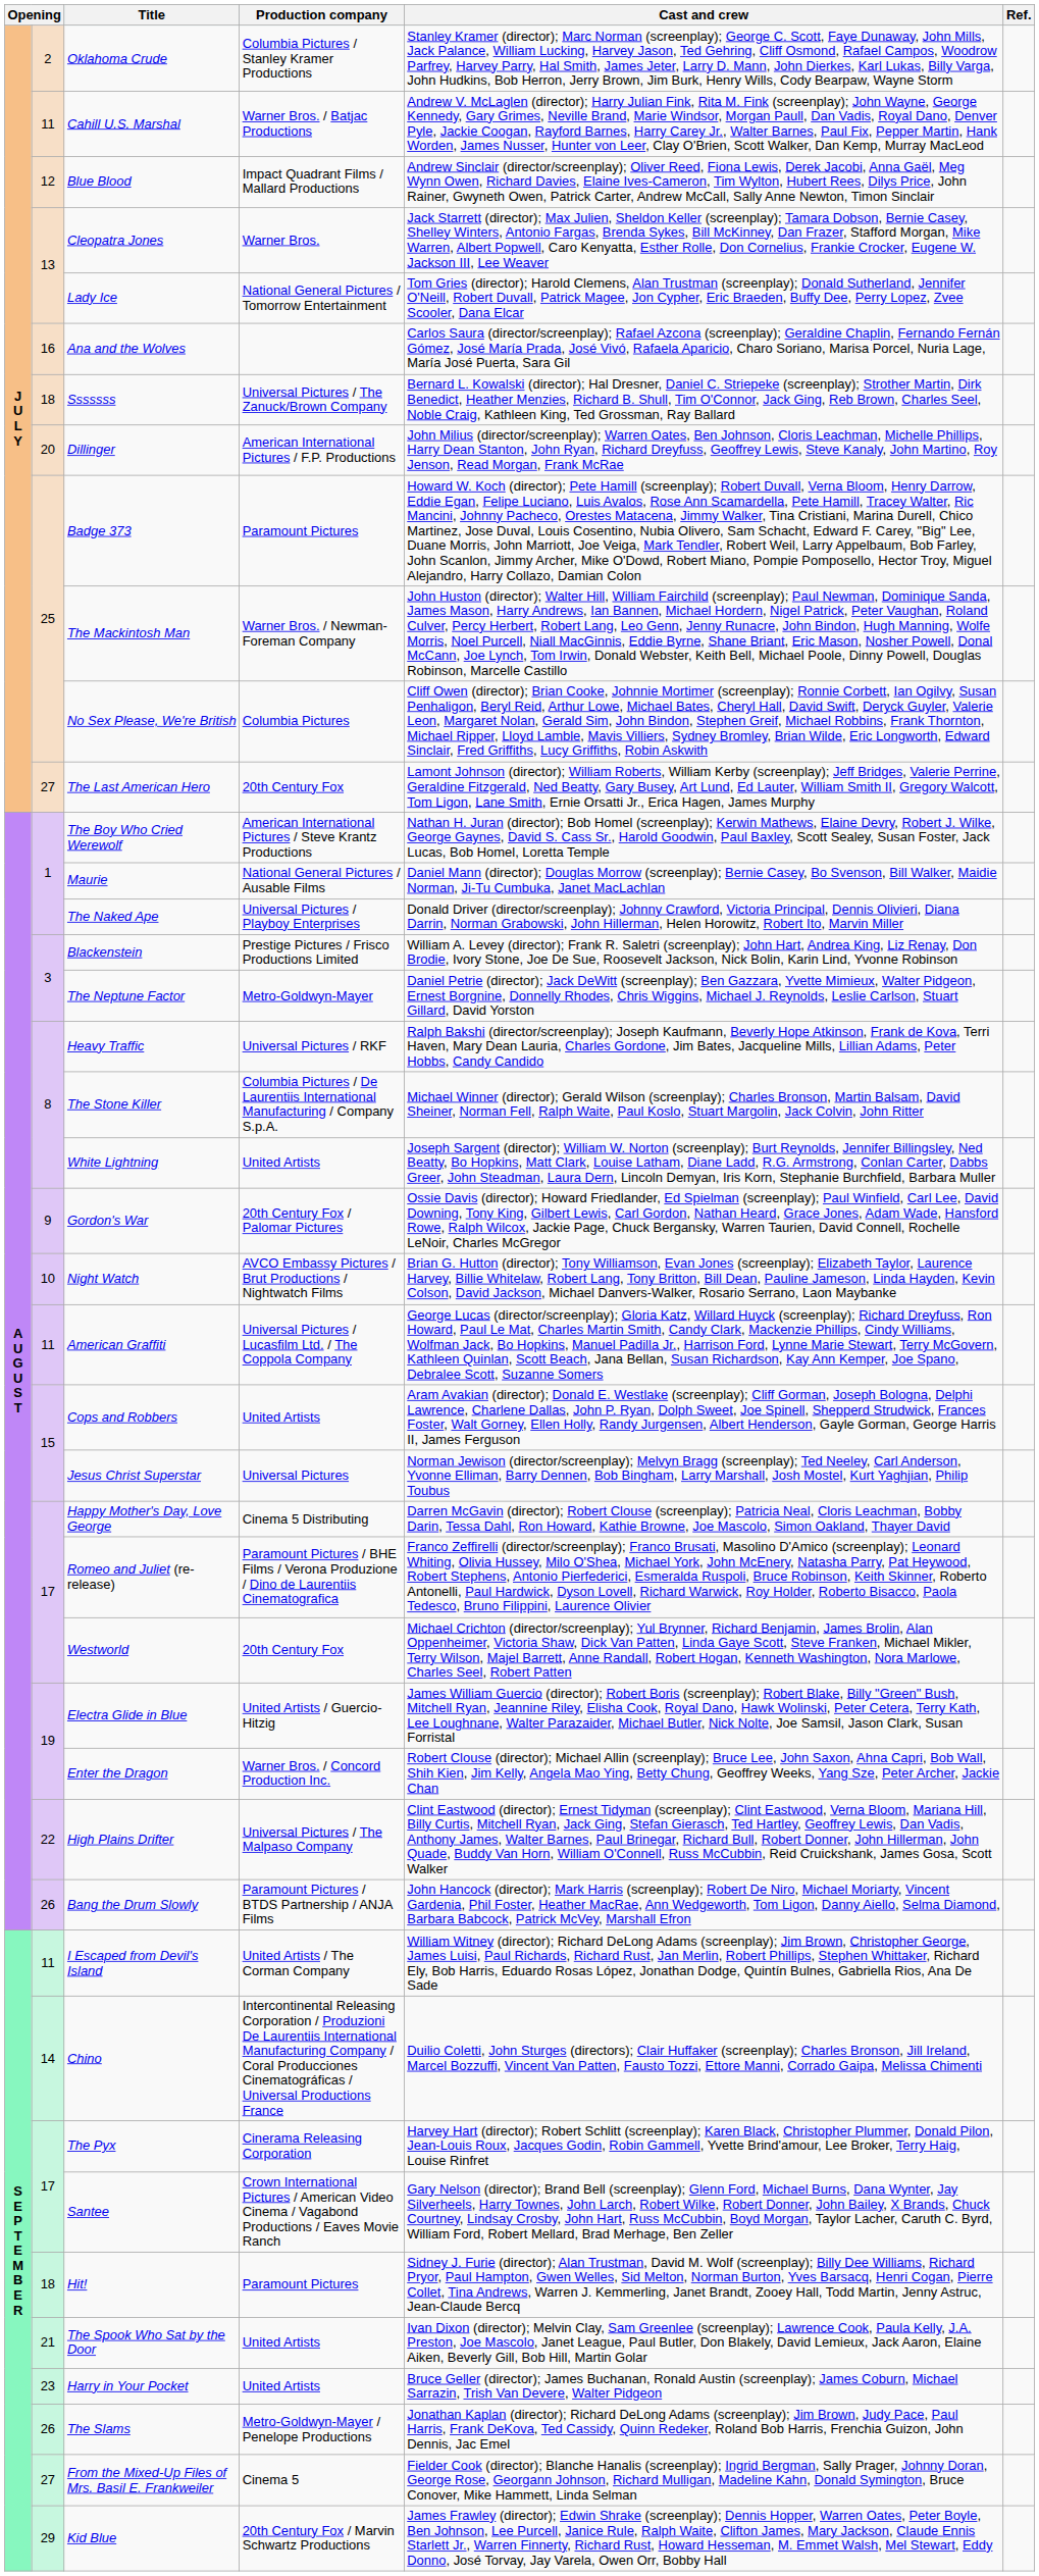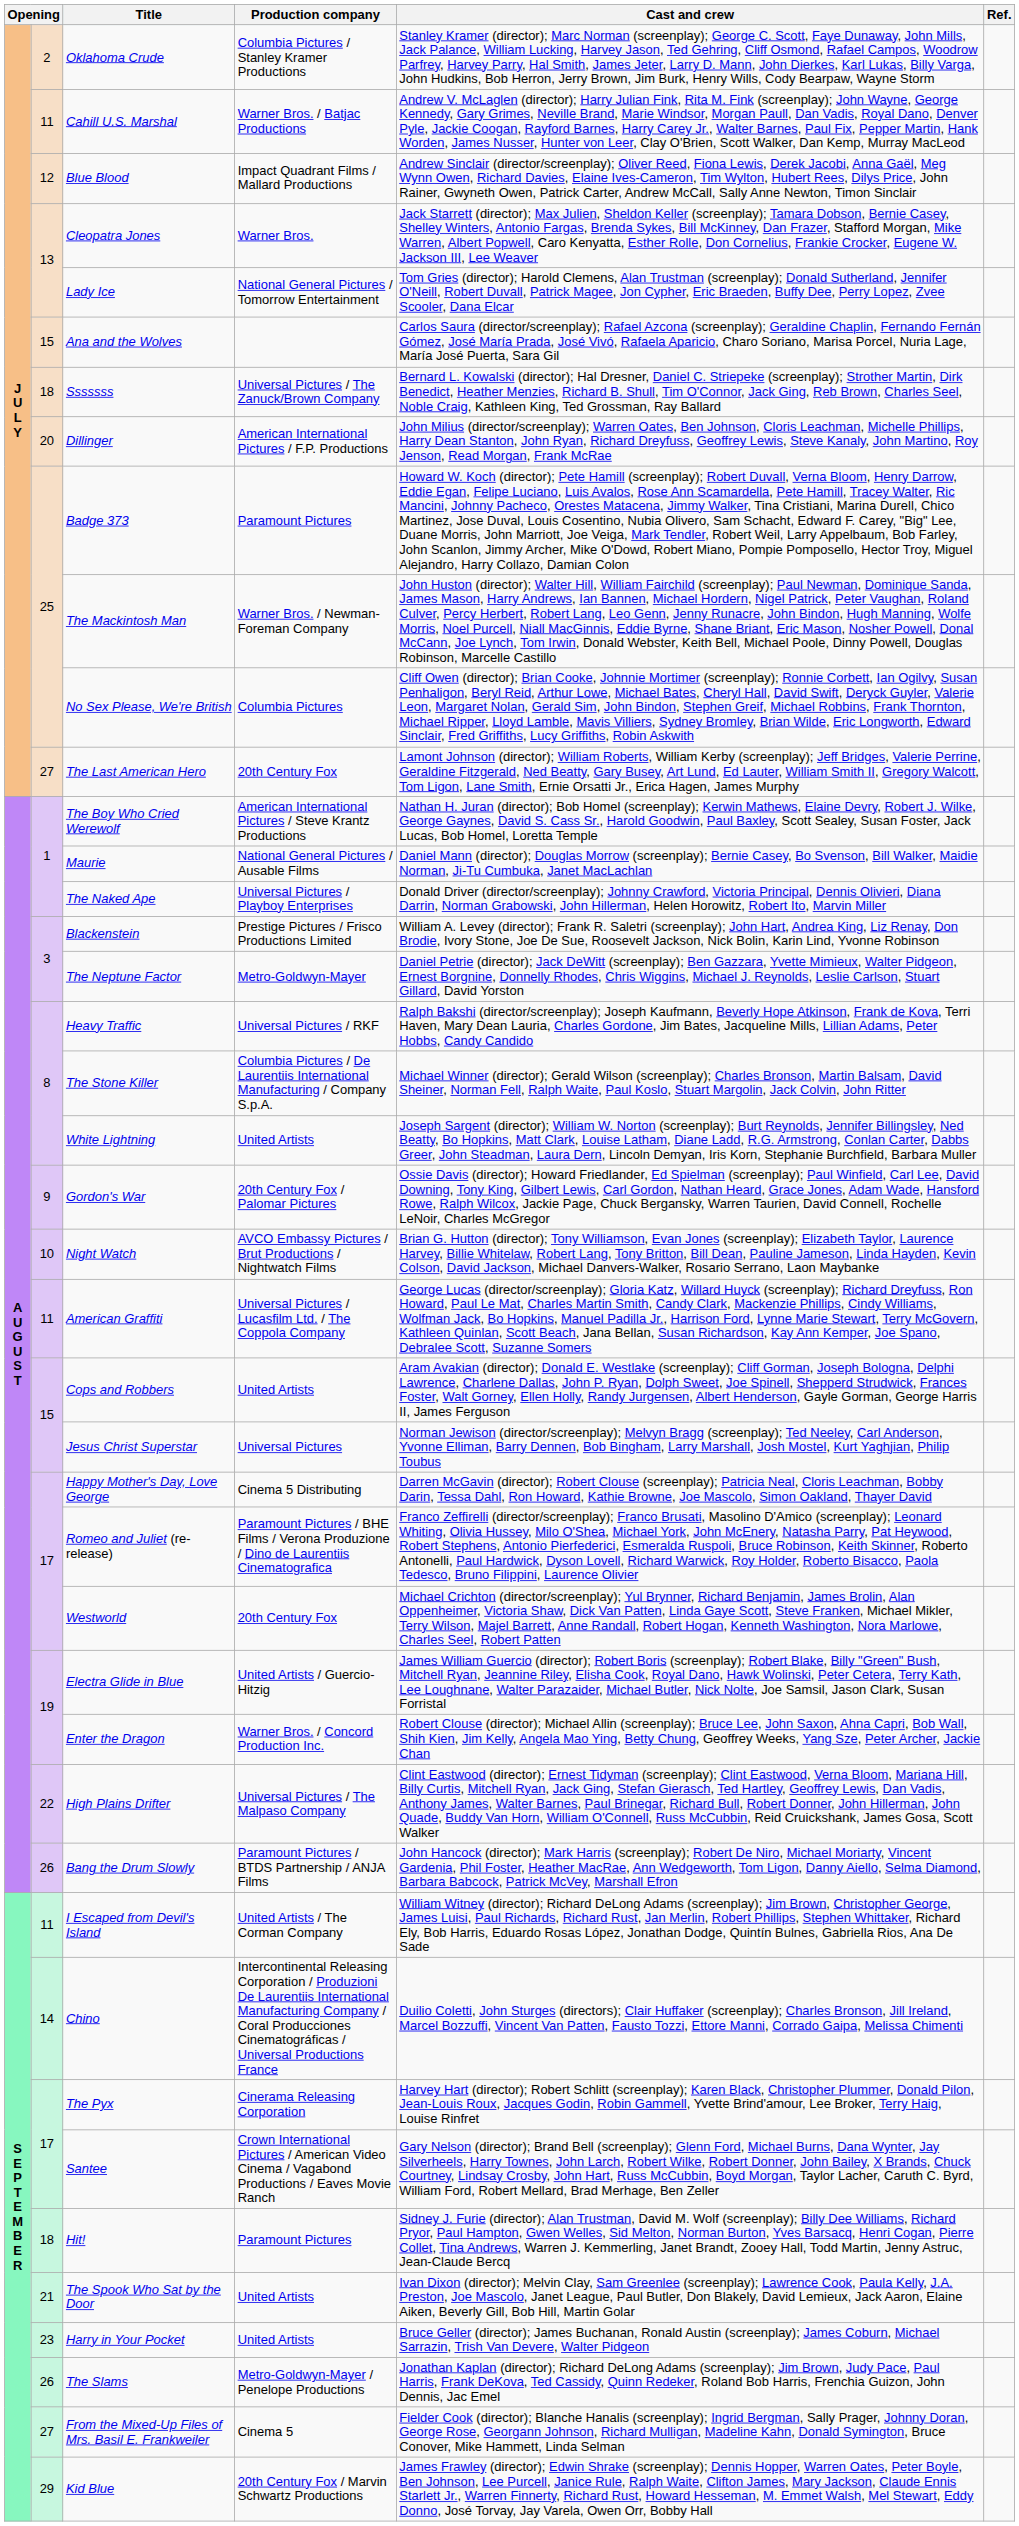Ana and the Wolves | column 2: 16 -> 15
